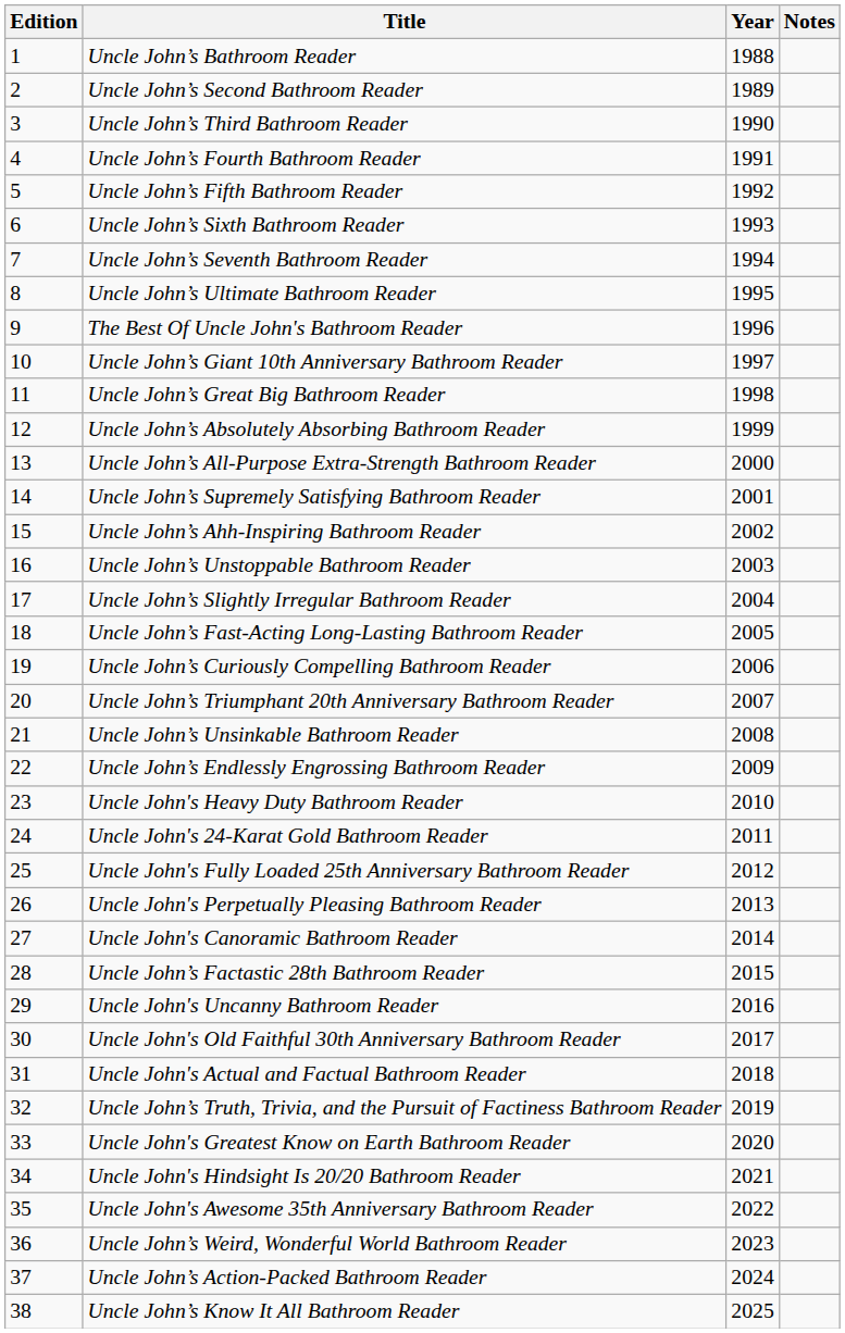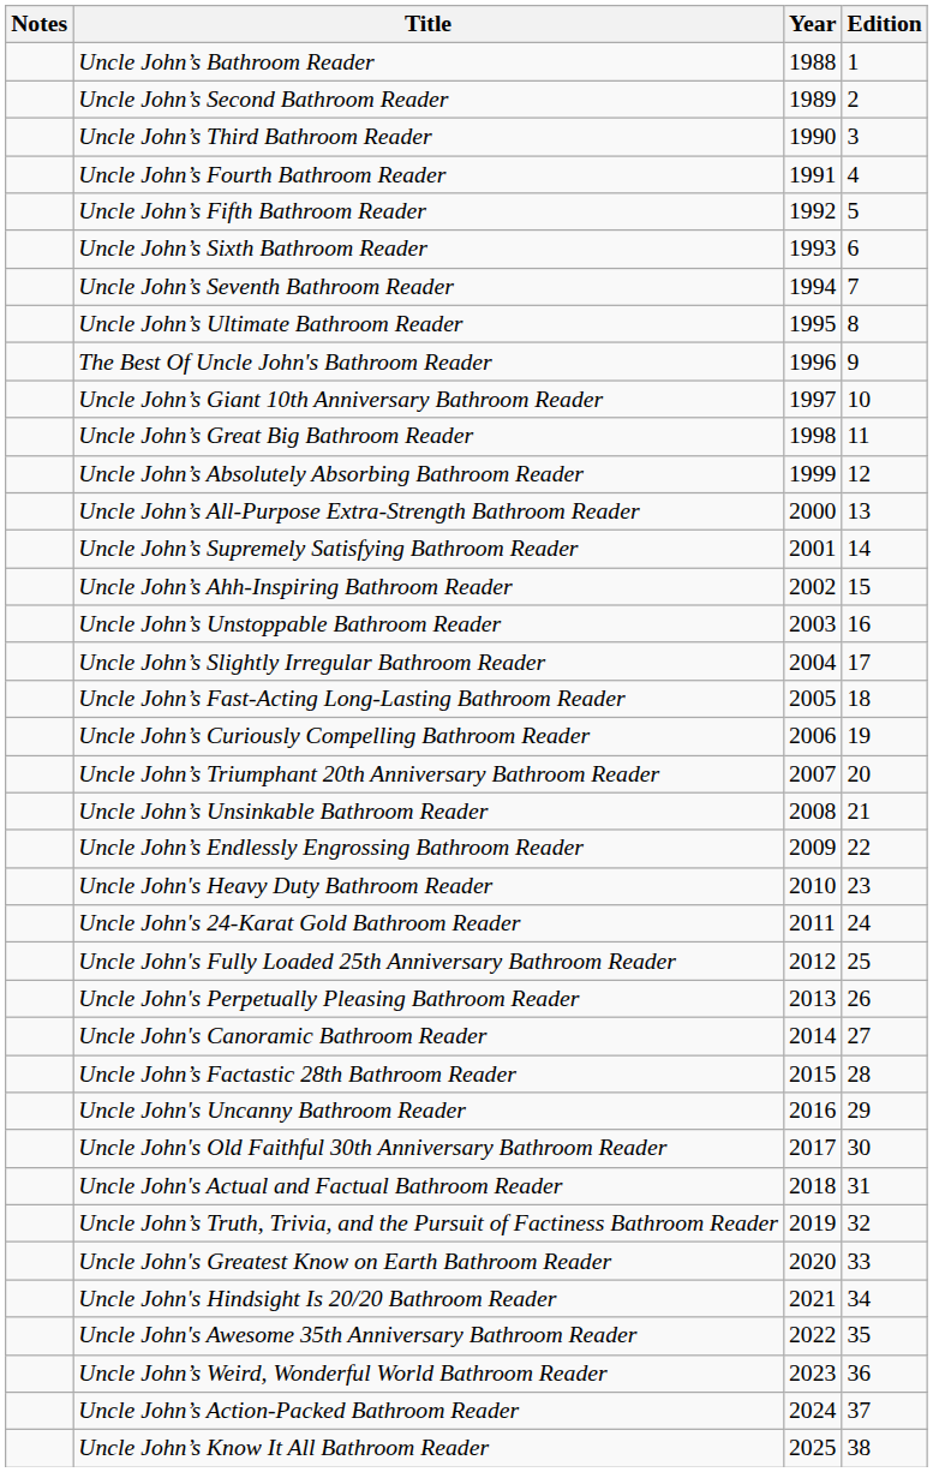columns swapped: Edition <-> Notes
